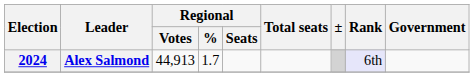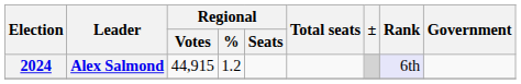Alex Salmond | Regional / Votes: 44,913 -> 44,915
Alex Salmond | Regional / %: 1.7 -> 1.2
